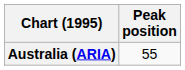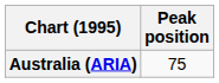Australia (ARIA) | Peak position: 55 -> 75
